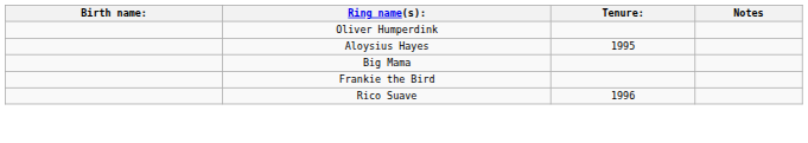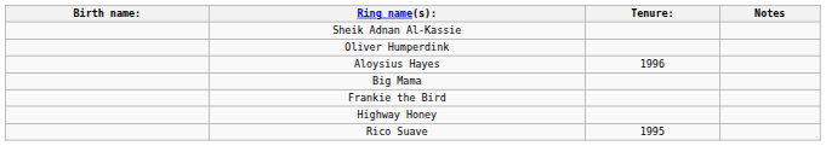+ row: Sheik Adnan Al-Kassie
Aloysius Hayes | Tenure:: 1995 -> 1996
+ row: Highway Honey
Rico Suave | Tenure:: 1996 -> 1995
